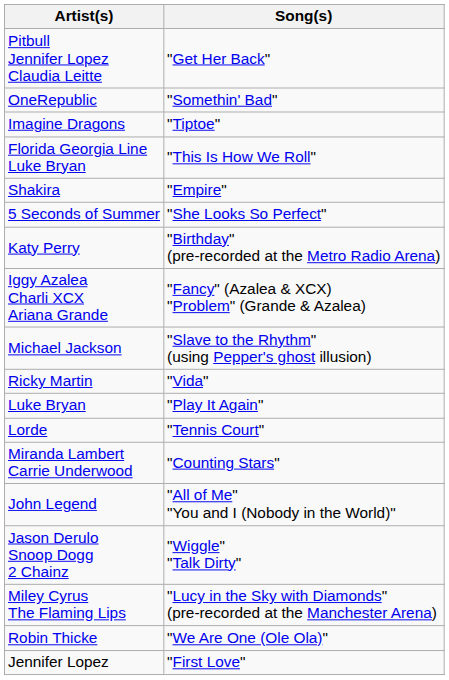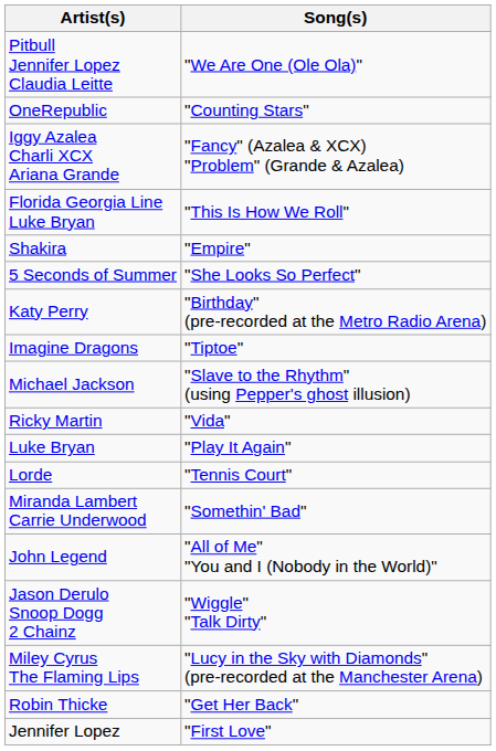Pitbull Jennifer Lopez Claudia Leitte | Song(s): "Get Her Back" -> "We Are One (Ole Ola)"
OneRepublic | Song(s): "Somethin' Bad" -> "Counting Stars"
rows swapped: Iggy Azalea Charli XCX Ariana Grande <-> Imagine Dragons
Miranda Lambert Carrie Underwood | Song(s): "Counting Stars" -> "Somethin' Bad"
Robin Thicke | Song(s): "We Are One (Ole Ola)" -> "Get Her Back"
